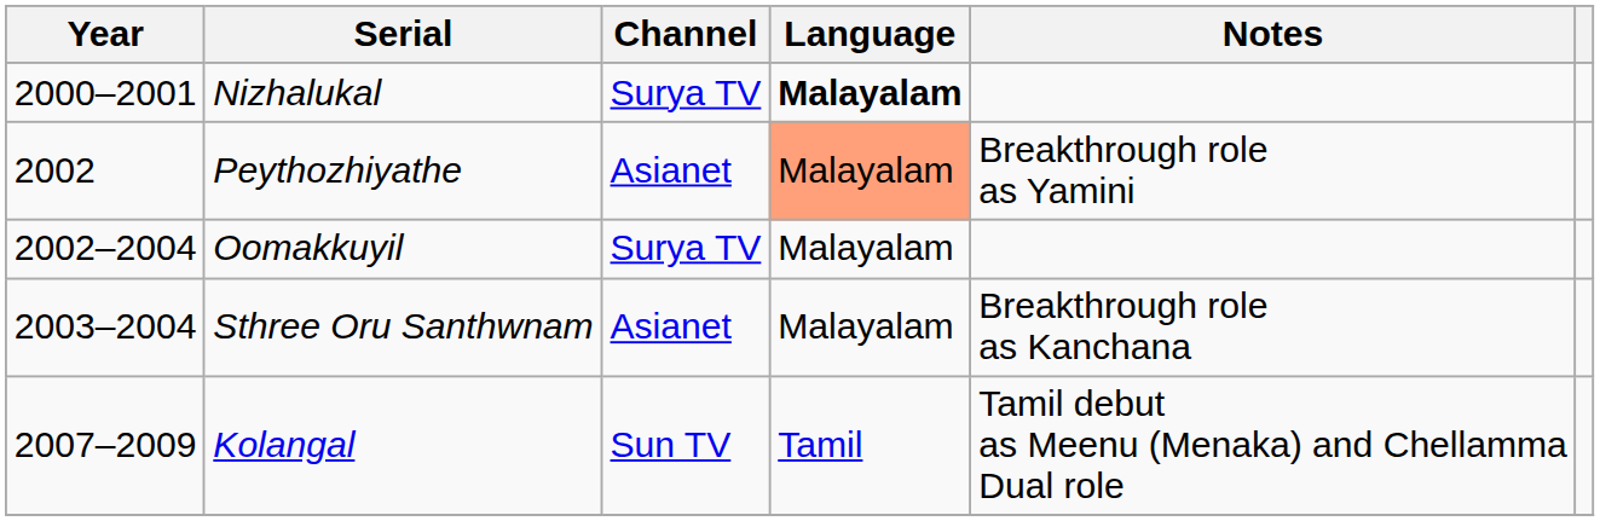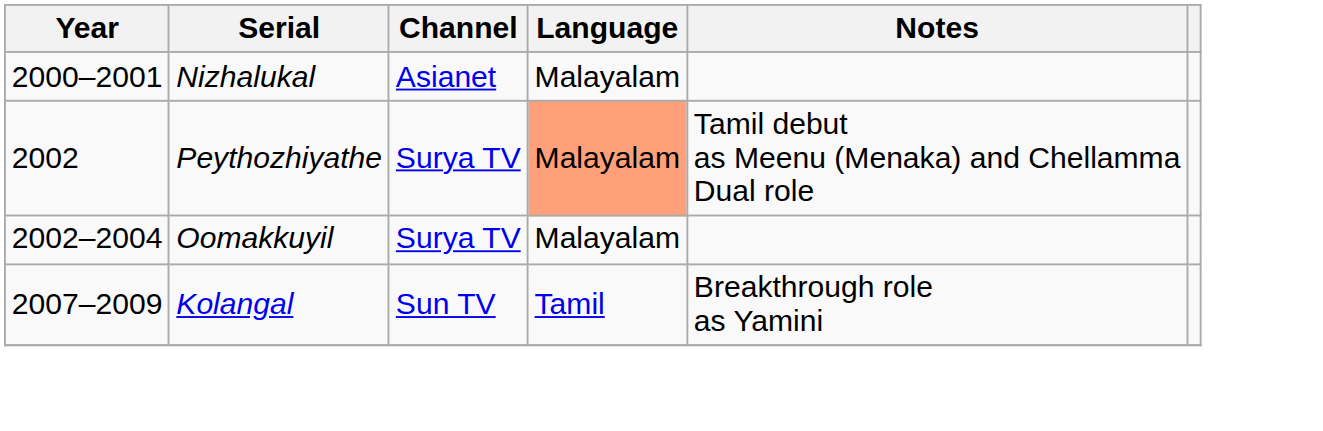Nizhalukal | Channel: Surya TV -> Asianet
Nizhalukal | Language: bold -> normal
Peythozhiyathe | Channel: Asianet -> Surya TV
Peythozhiyathe | Notes: Breakthrough role as Yamini -> Tamil debut as Meenu (Menaka) and Chellamma Dual role
- row: 2003–2004 | Sthree Oru Santhwnam | Asianet | Malayalam | Breakthrough role as Kanchana
Kolangal | Notes: Tamil debut as Meenu (Menaka) and Chellamma Dual role -> Breakthrough role as Yamini
